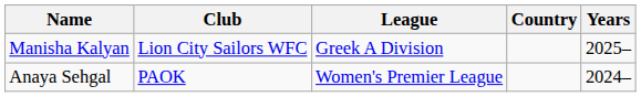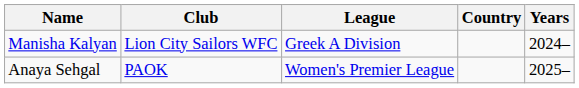Manisha Kalyan | Years: 2025– -> 2024–
Anaya Sehgal | Years: 2024– -> 2025–
